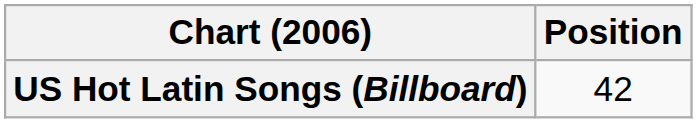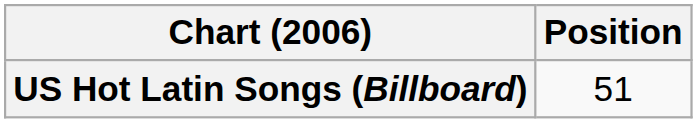US Hot Latin Songs (Billboard) | Position: 42 -> 51
